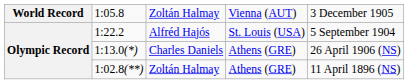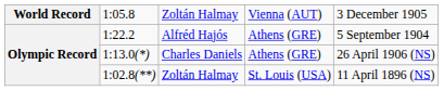Alfréd Hajós | column 4: St. Louis (USA) -> Athens (GRE)
1:02.8(**) / Zoltán Halmay | column 4: Athens (GRE) -> St. Louis (USA)
